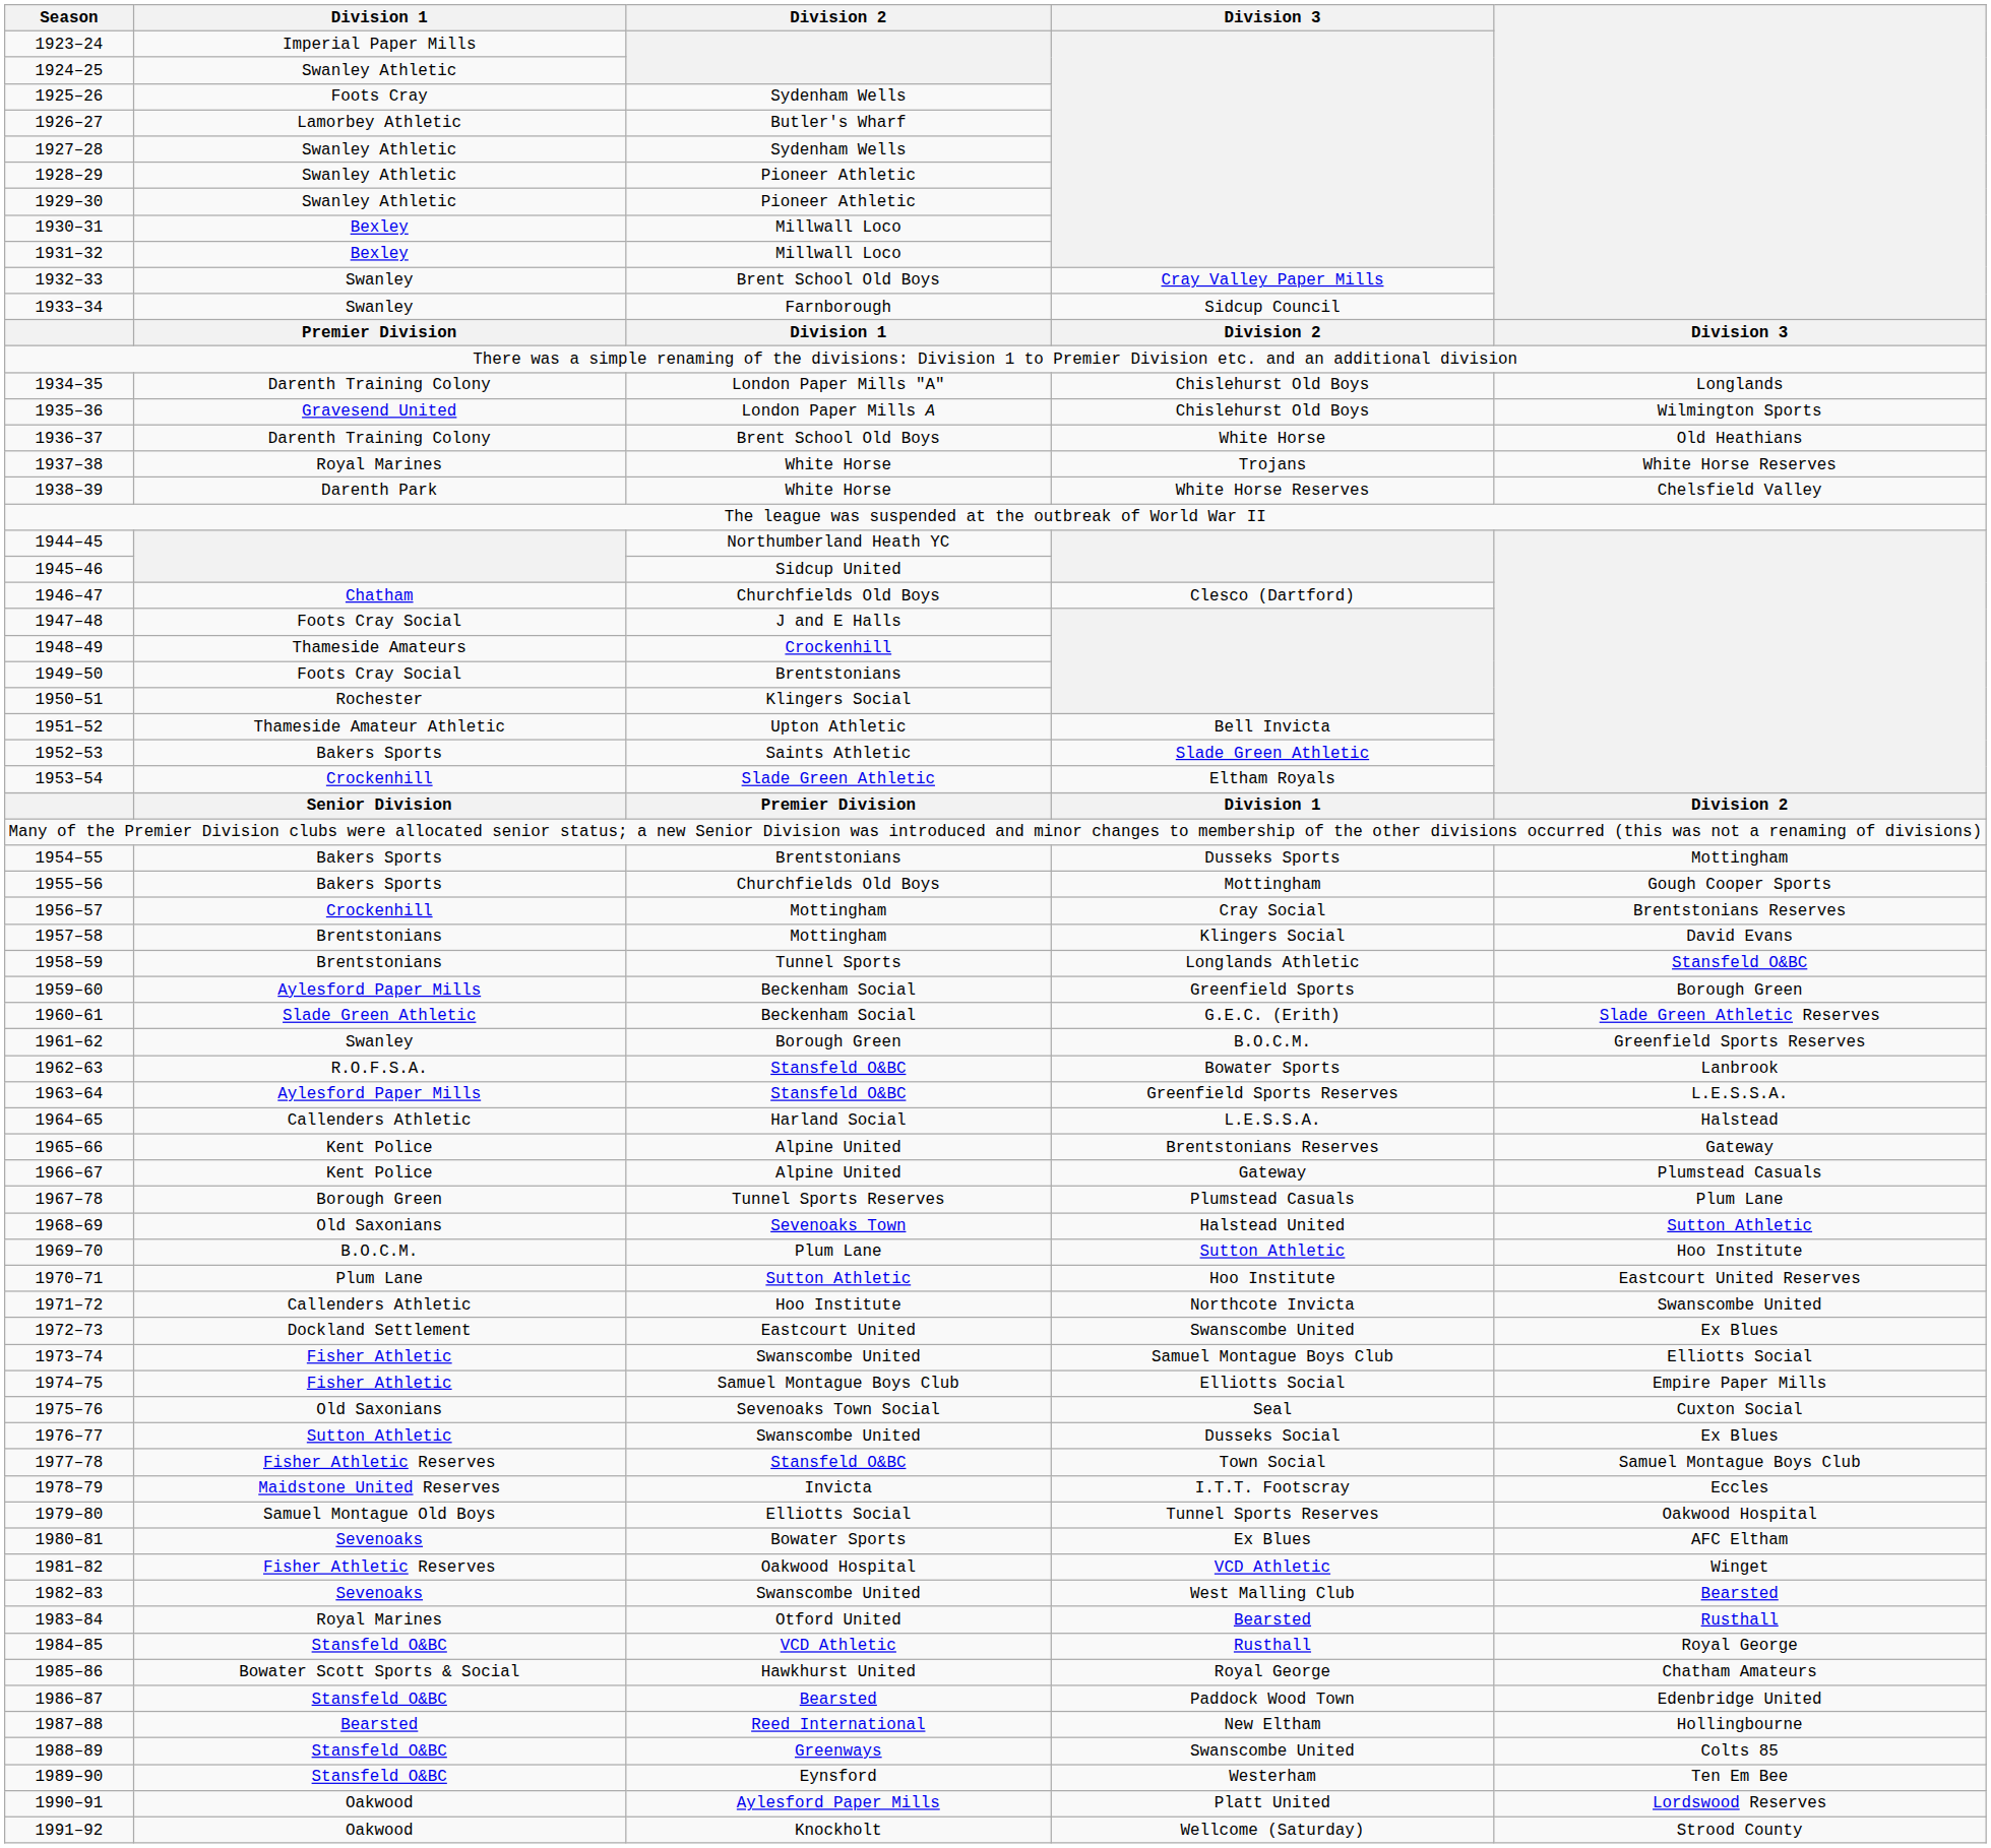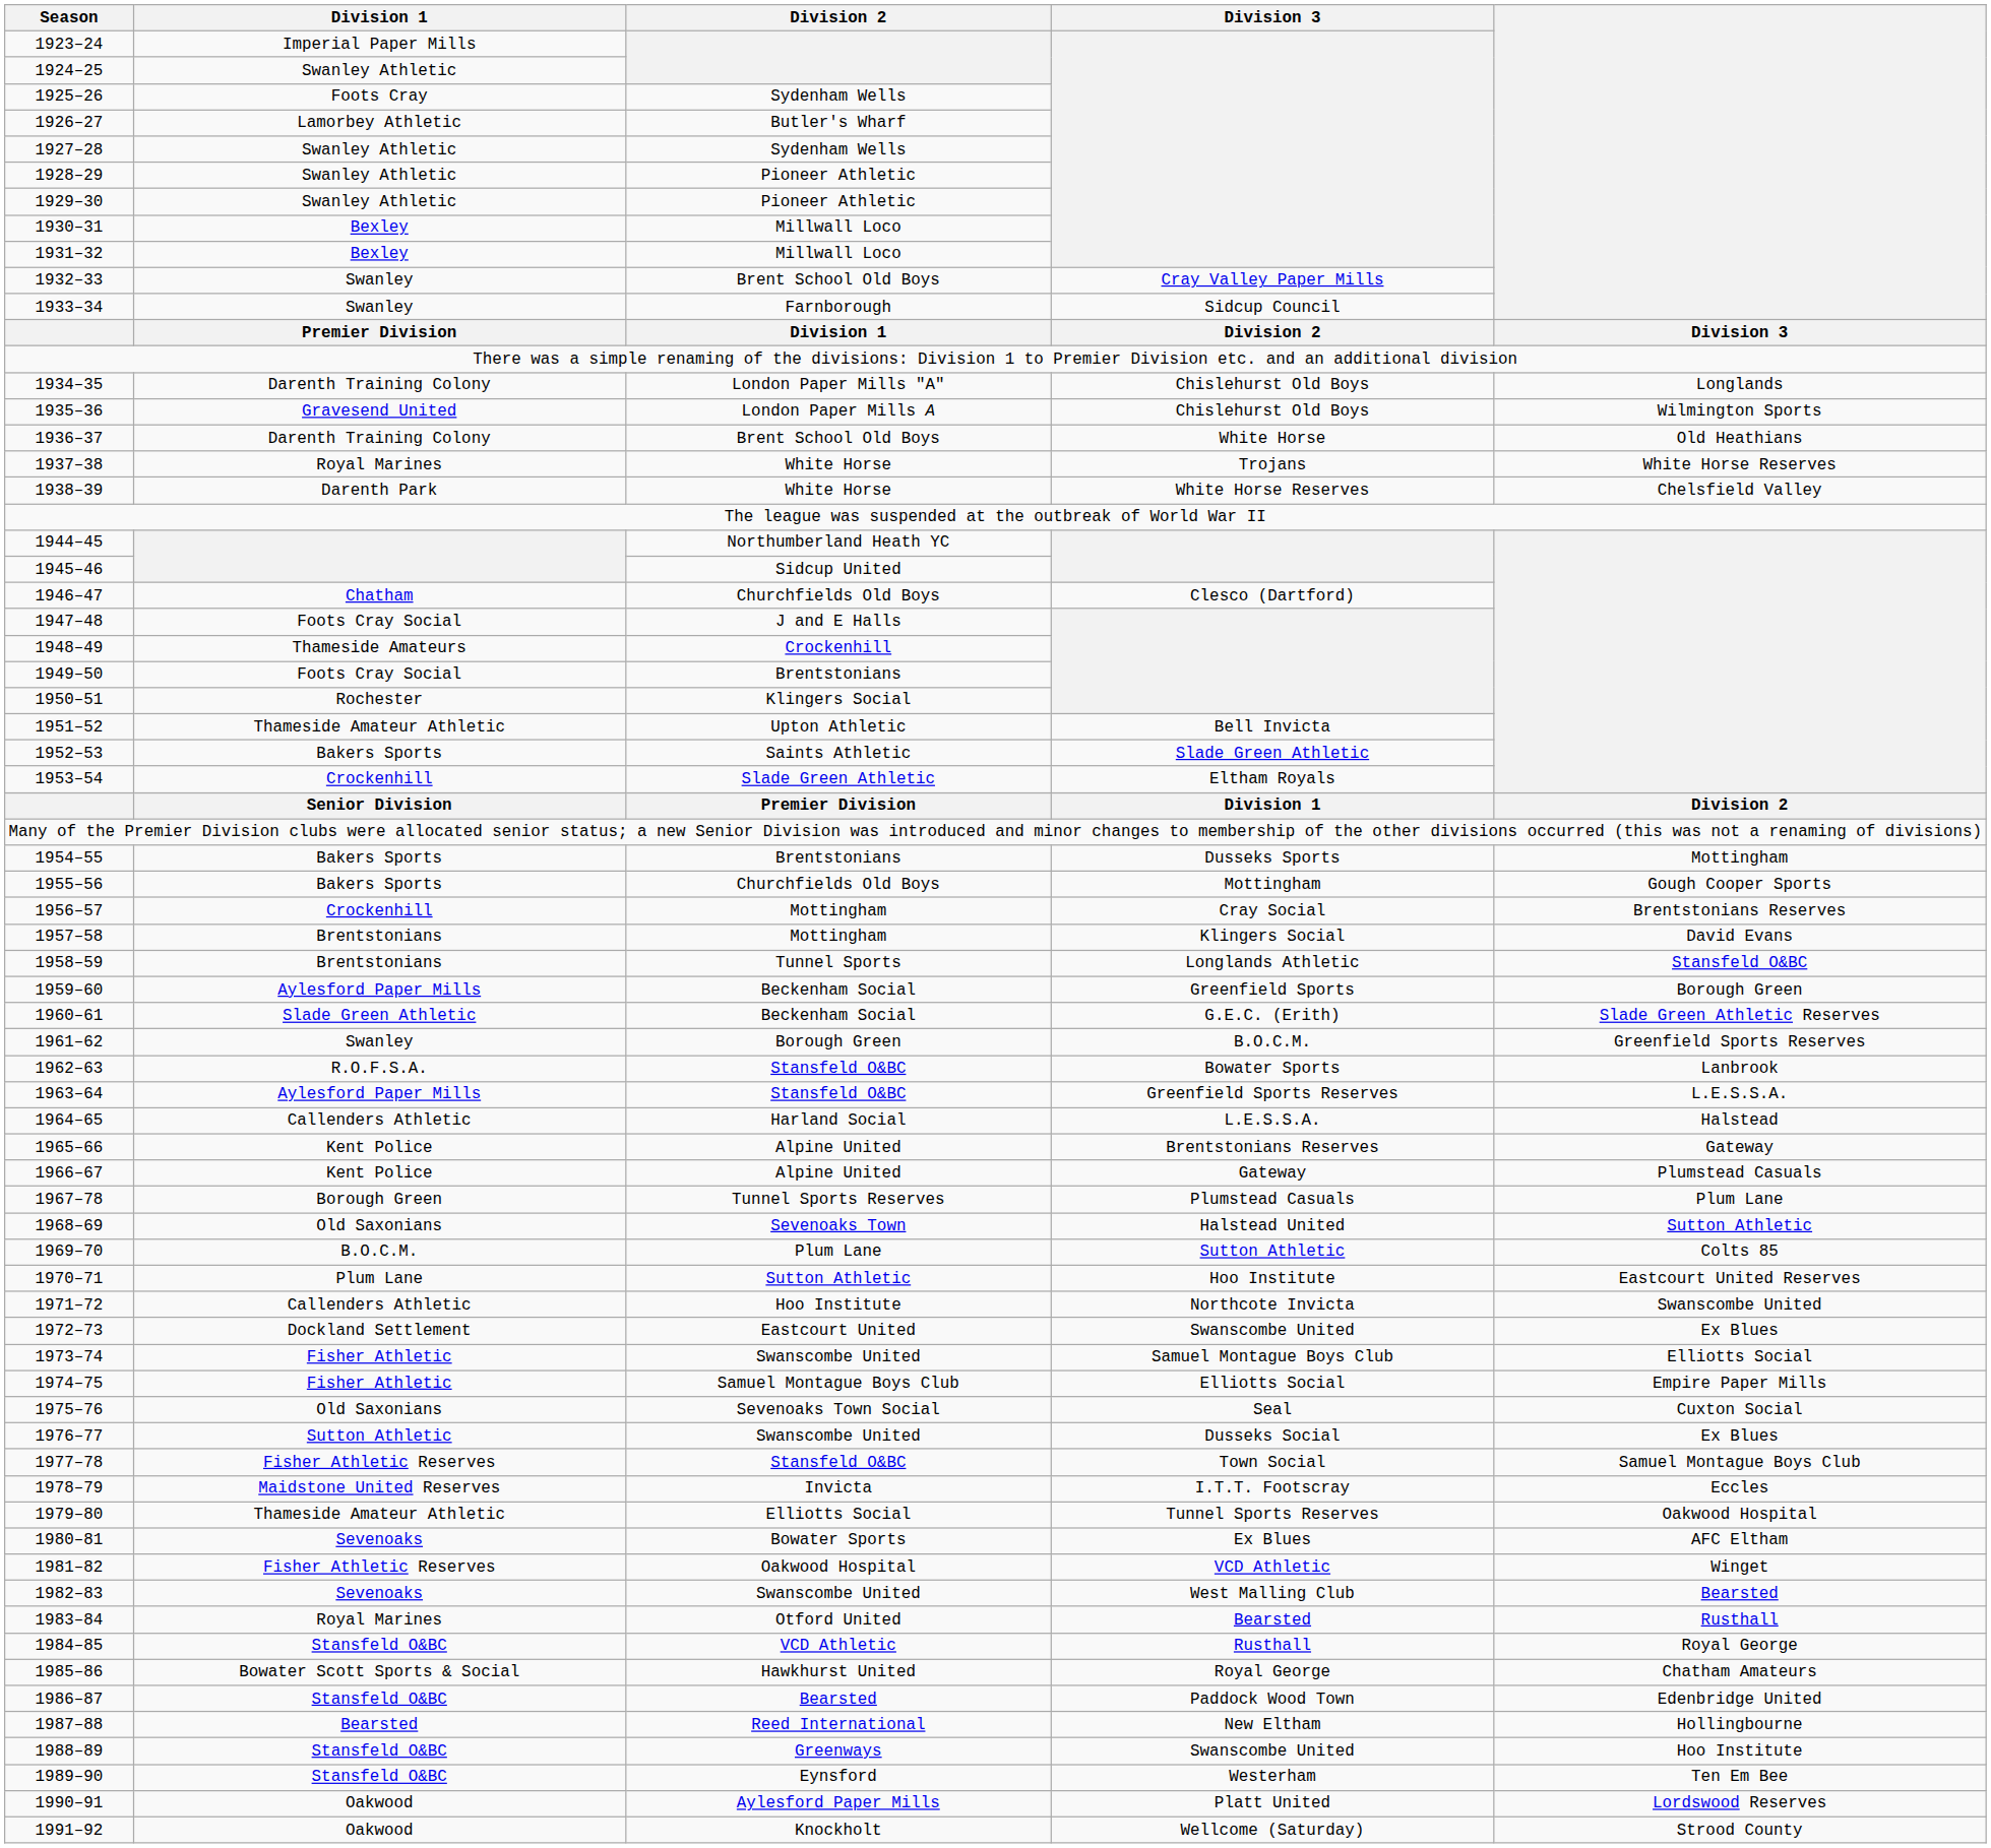1969–70 | column 5: Hoo Institute -> Colts 85
1979–80 | Division 1: Samuel Montague Old Boys -> Thameside Amateur Athletic
1988–89 | column 5: Colts 85 -> Hoo Institute
